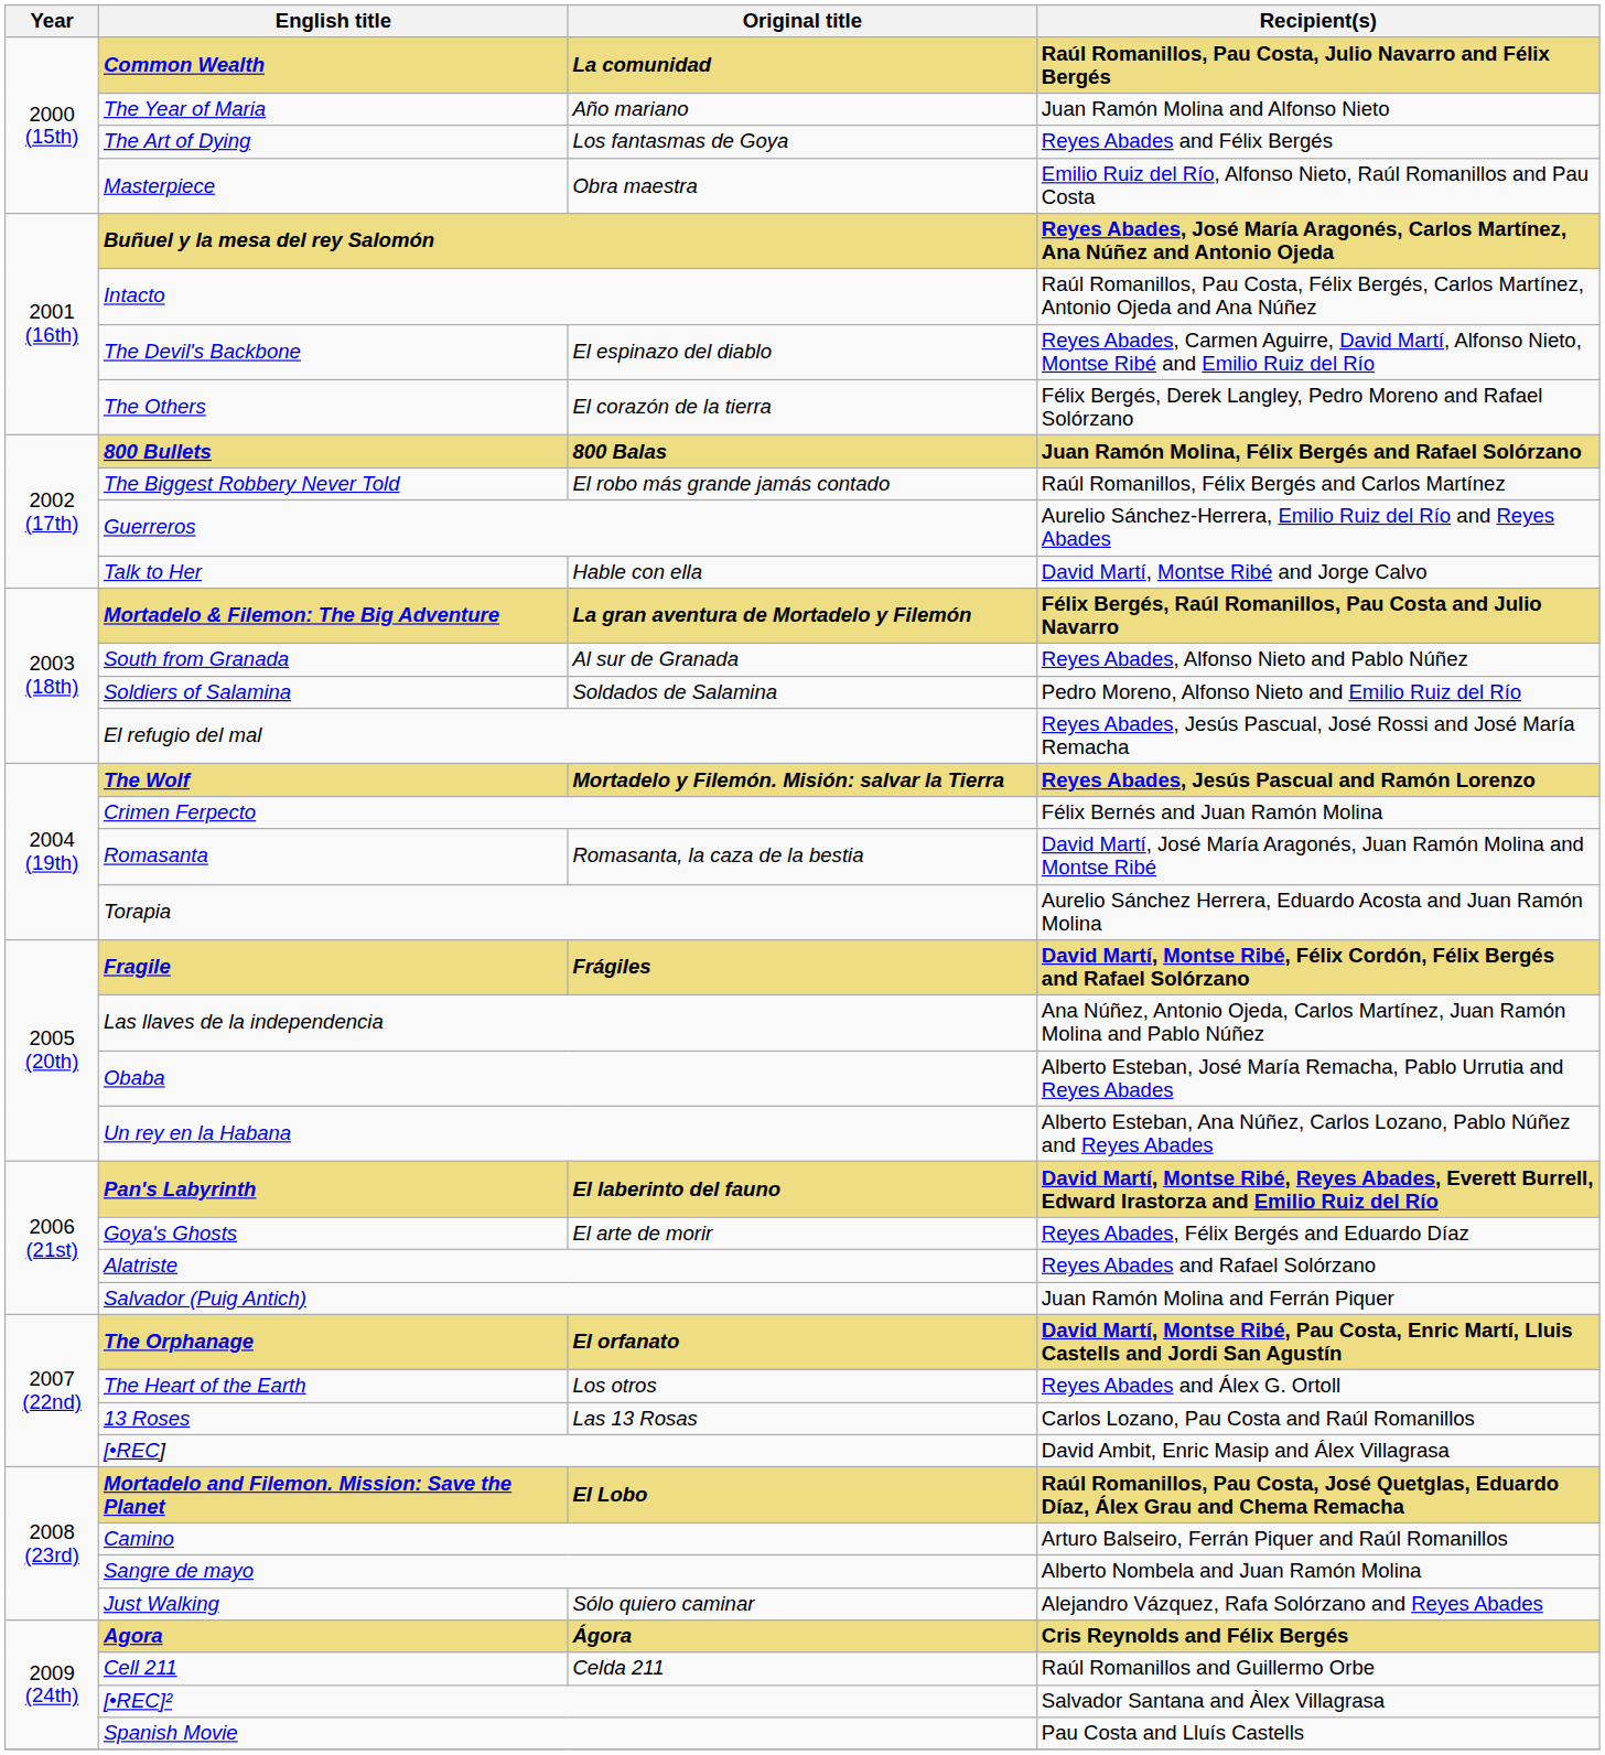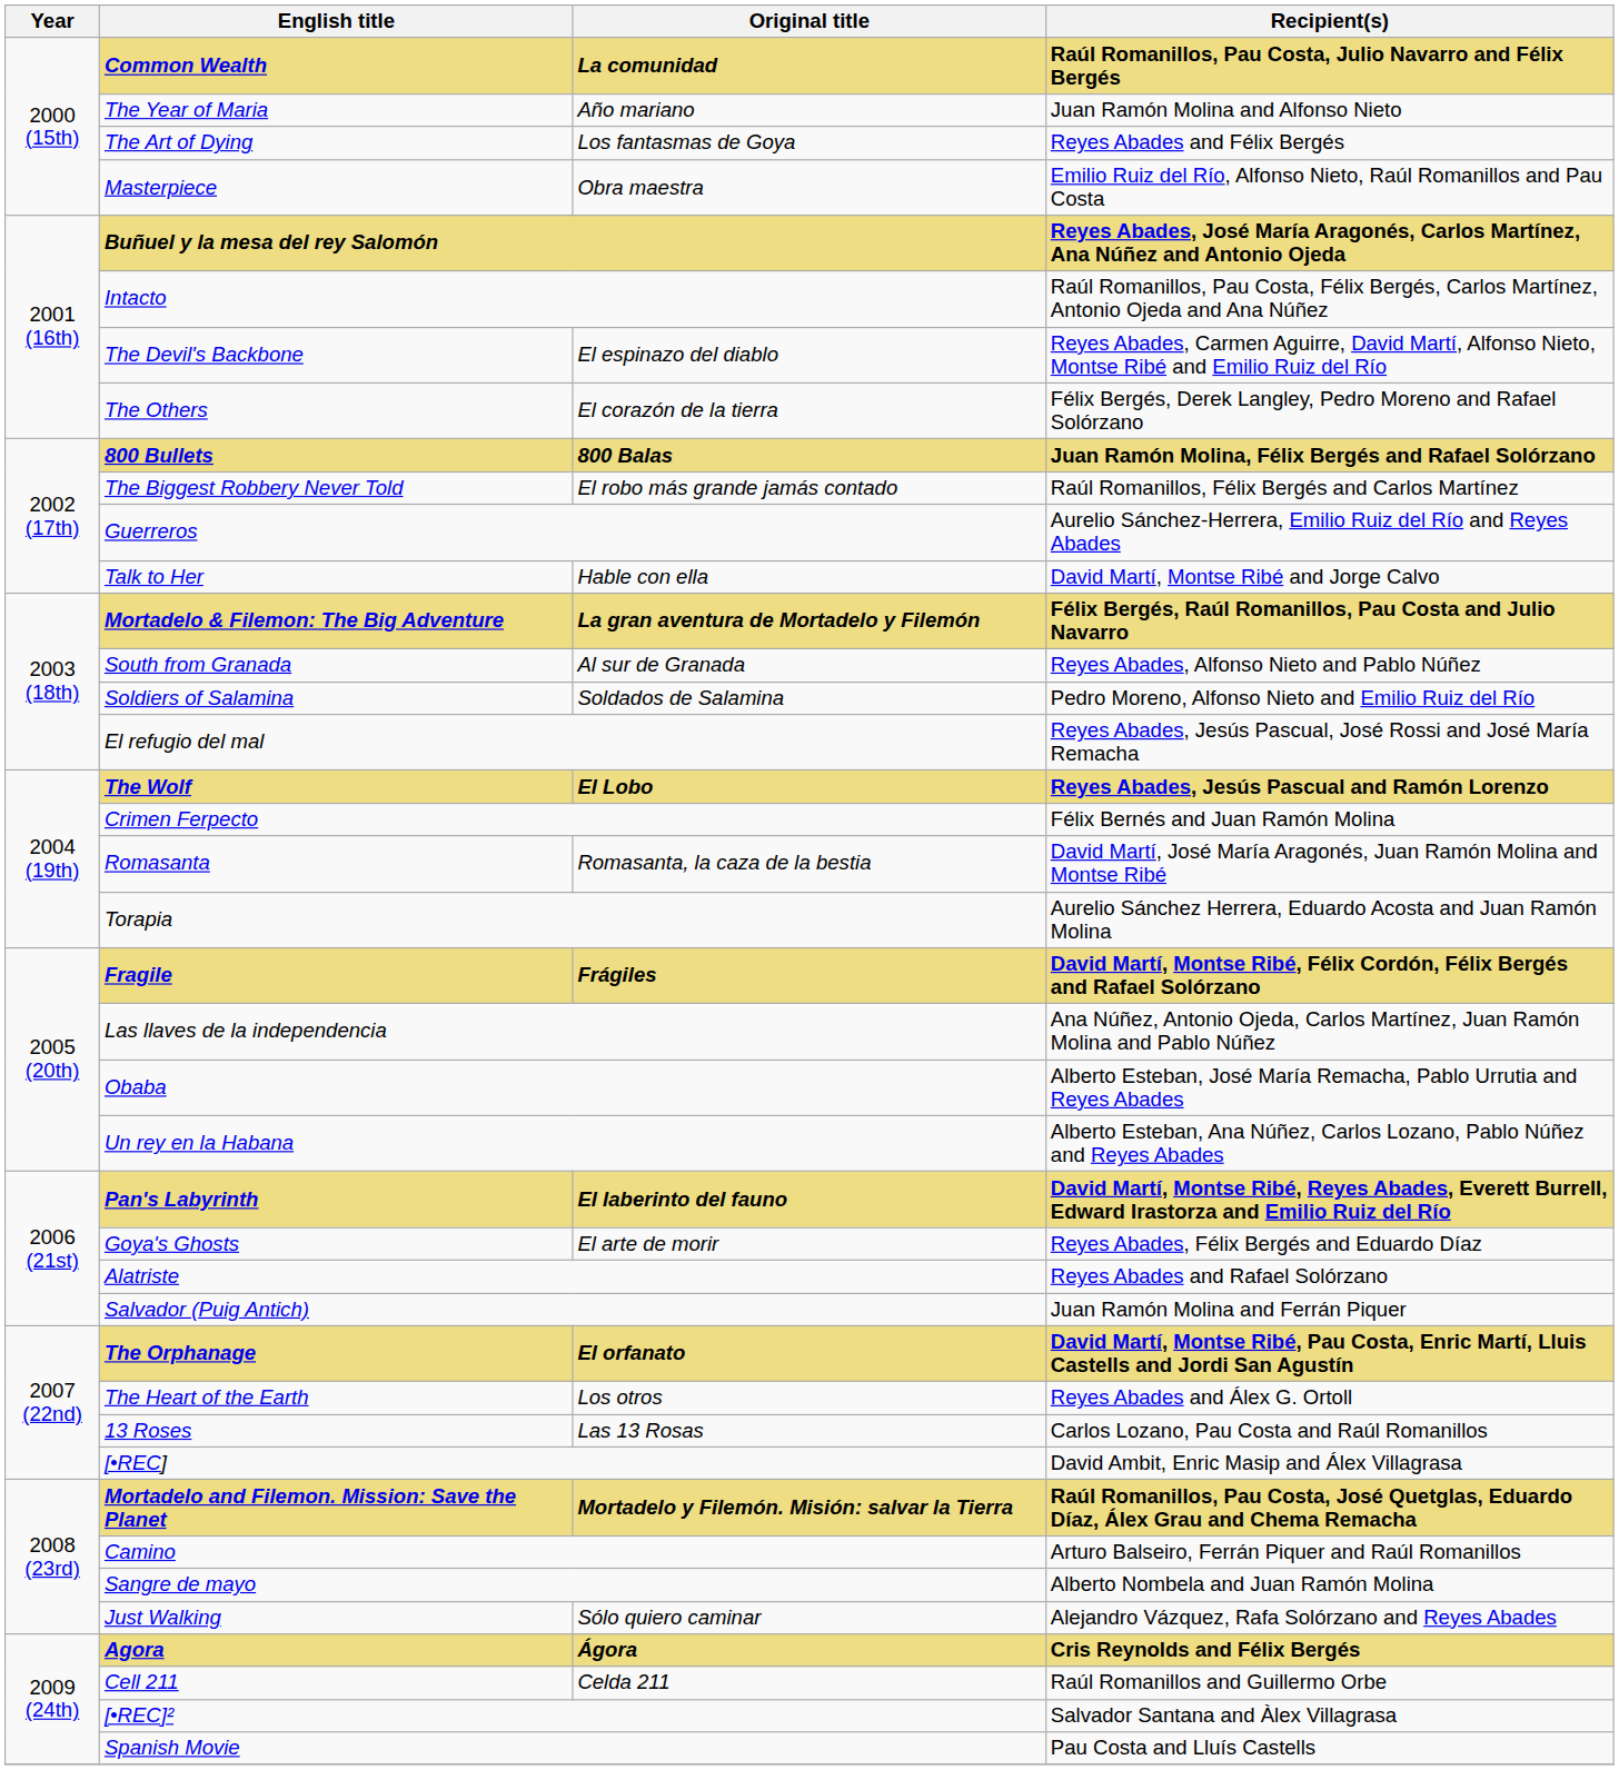The Wolf | Original title: Mortadelo y Filemón. Misión: salvar la Tierra -> El Lobo
Mortadelo and Filemon. Mission: Save the Planet | Original title: El Lobo -> Mortadelo y Filemón. Misión: salvar la Tierra
